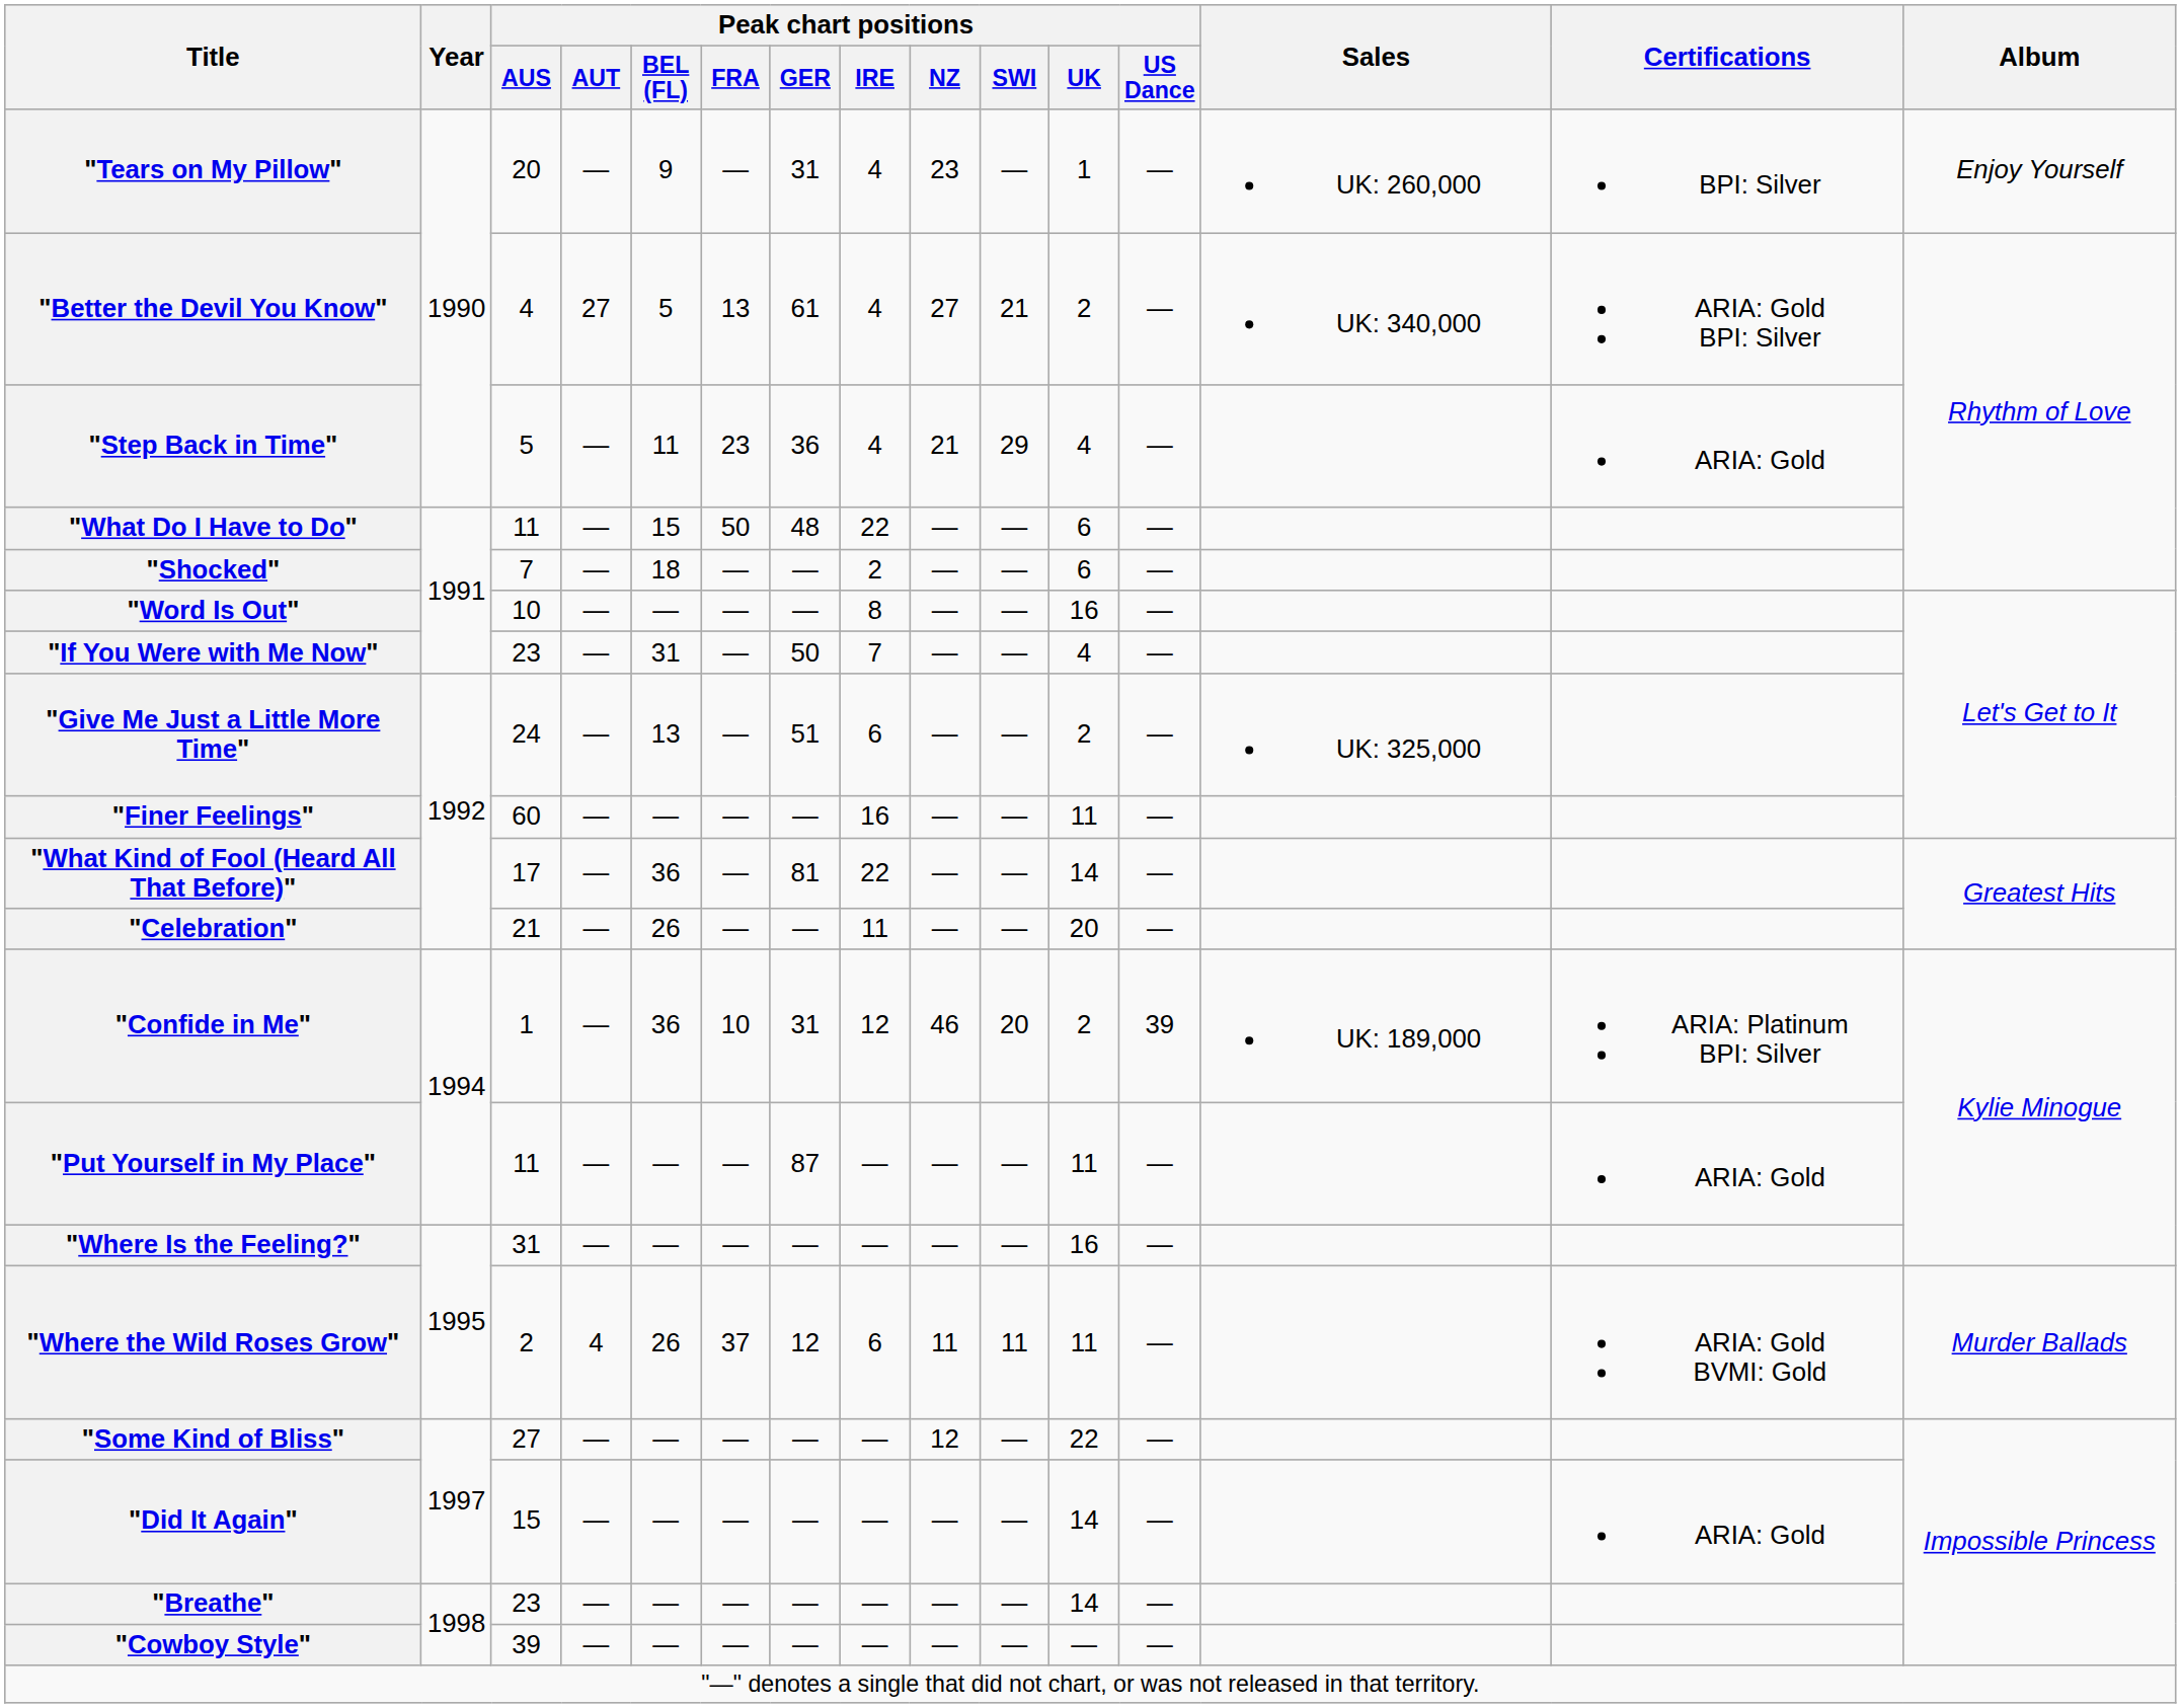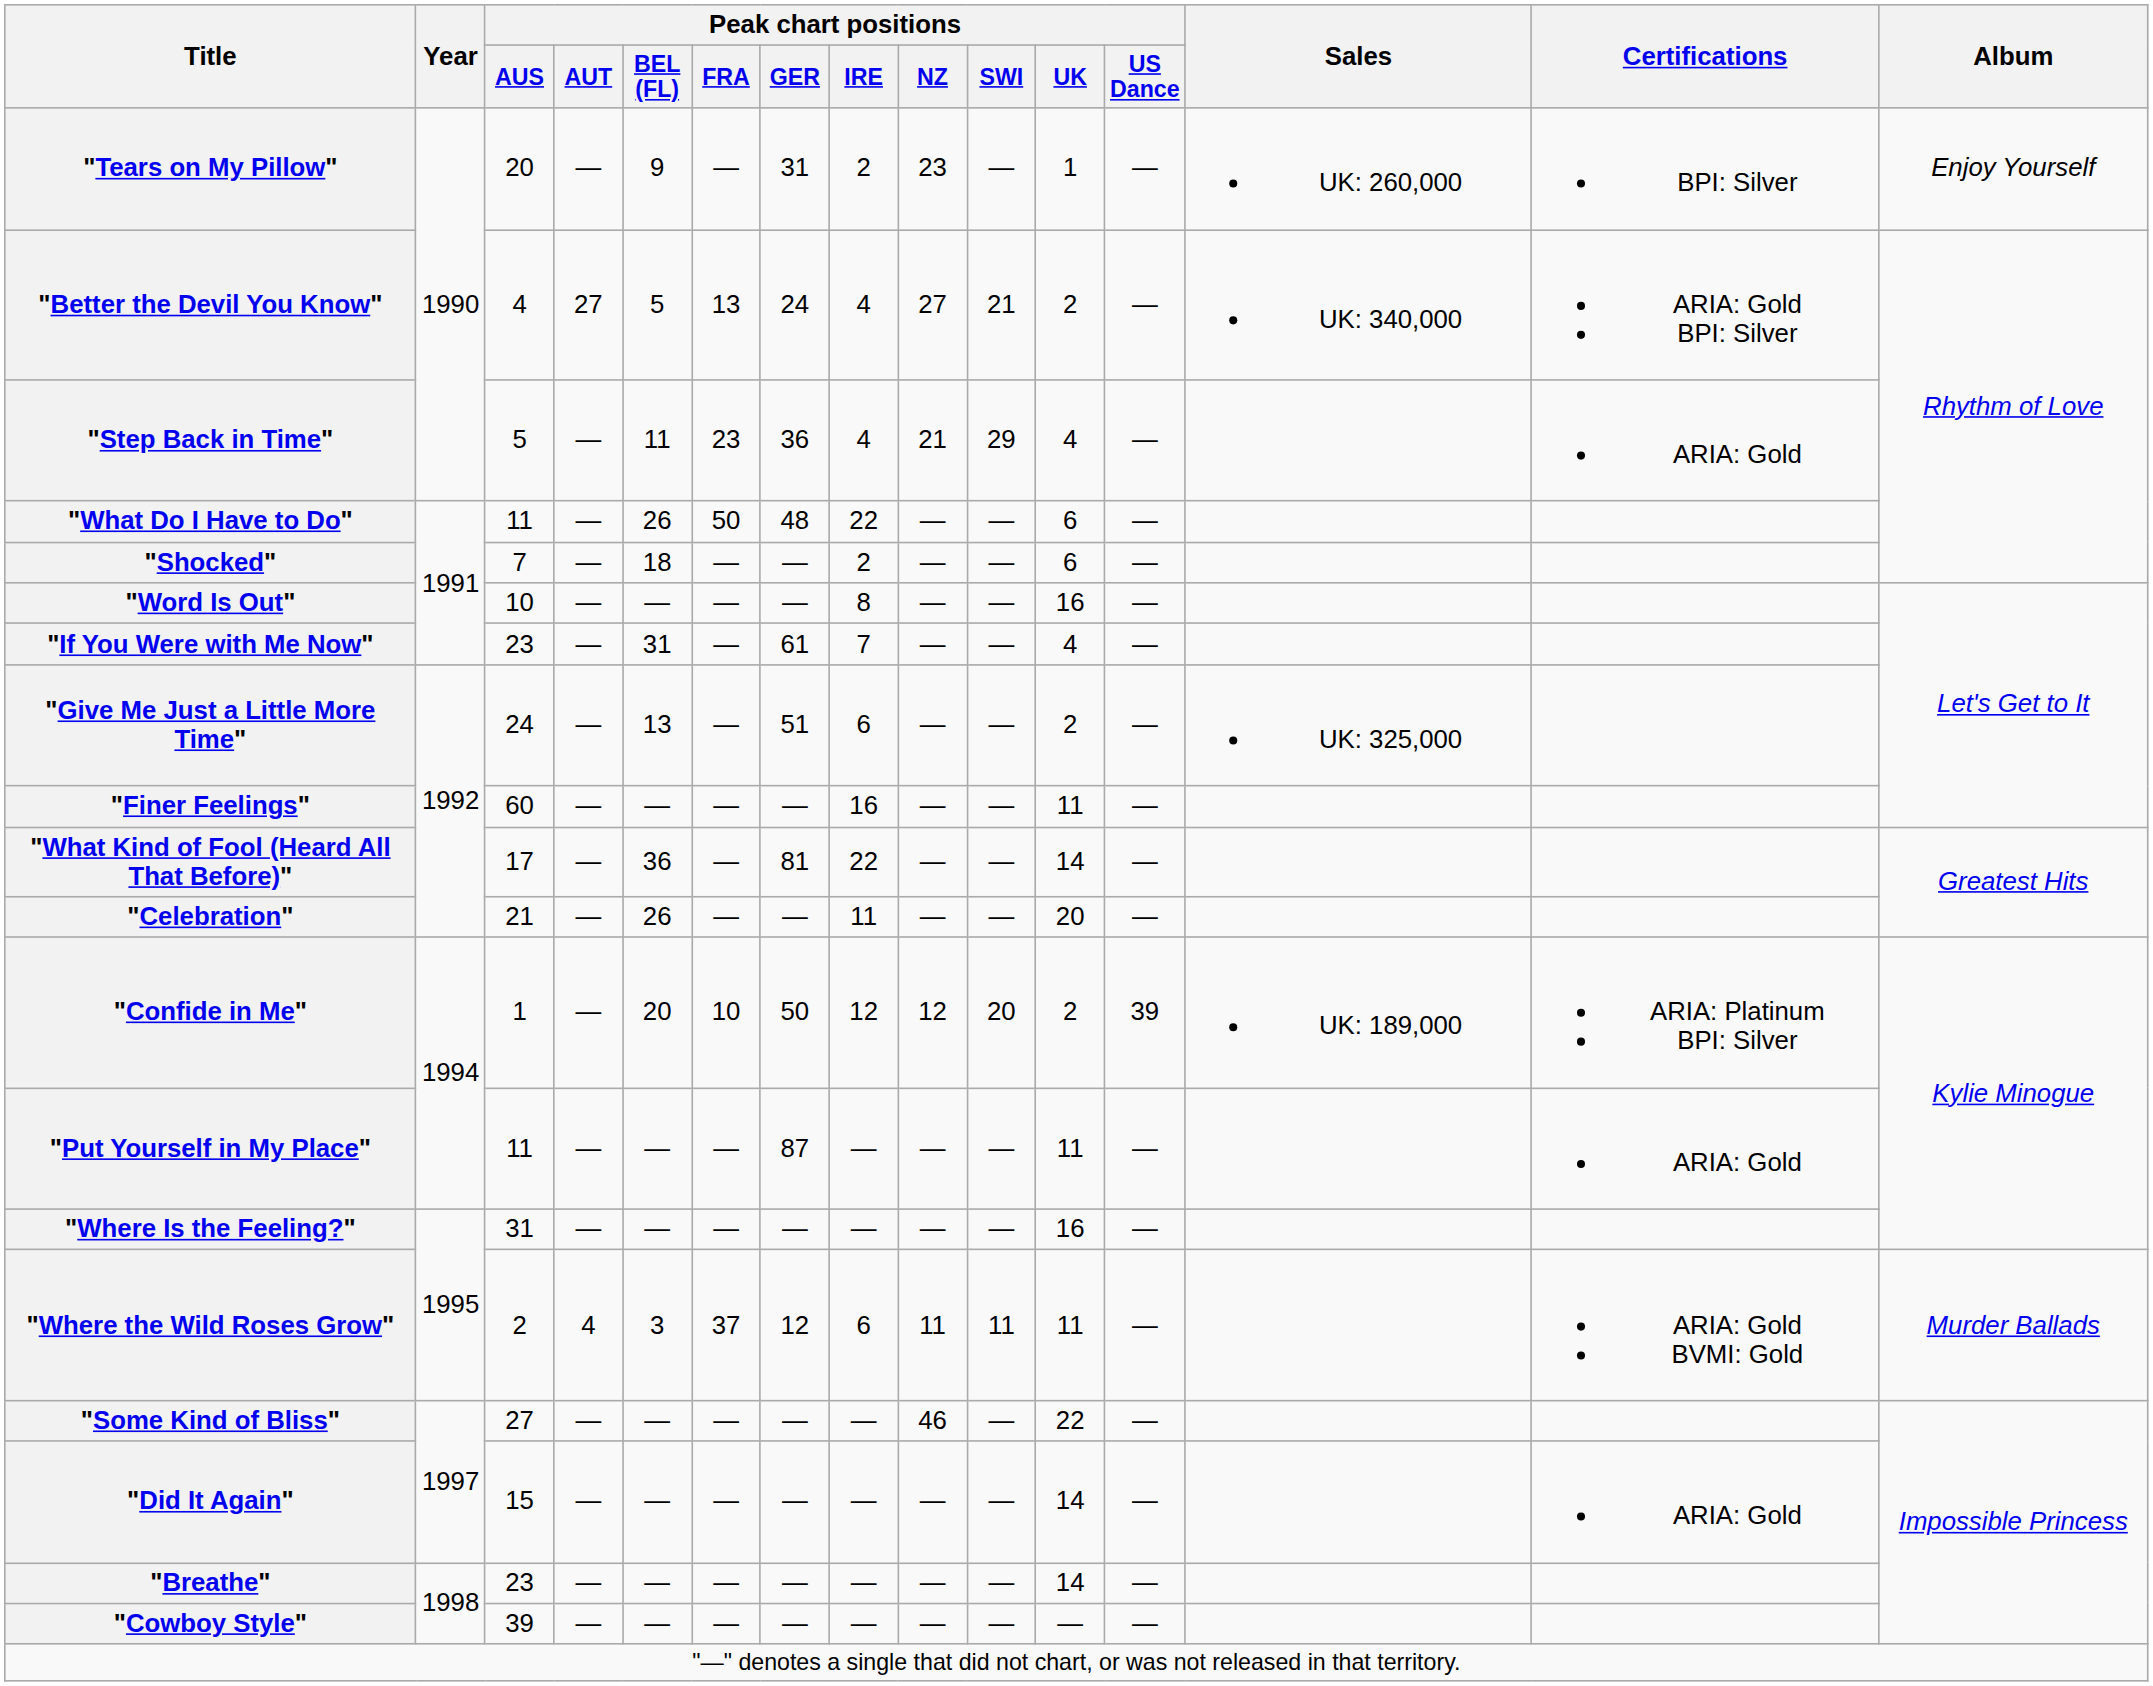"Tears on My Pillow" | Peak chart positions / IRE: 4 -> 2
"Better the Devil You Know" | Peak chart positions / GER: 61 -> 24
"What Do I Have to Do" | Peak chart positions / BEL (FL): 15 -> 26
"If You Were with Me Now" | Peak chart positions / GER: 50 -> 61
"Confide in Me" | Peak chart positions / BEL (FL): 36 -> 20
"Confide in Me" | Peak chart positions / GER: 31 -> 50
"Confide in Me" | Peak chart positions / NZ: 46 -> 12
"Where the Wild Roses Grow" | Peak chart positions / BEL (FL): 26 -> 3
"Some Kind of Bliss" | Peak chart positions / NZ: 12 -> 46
